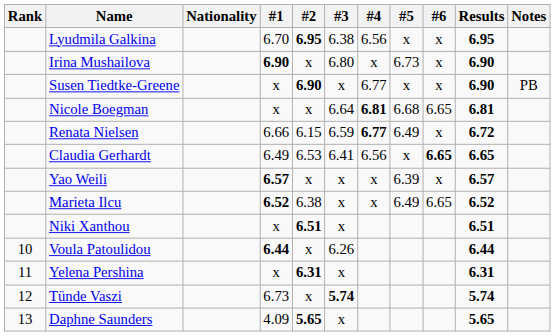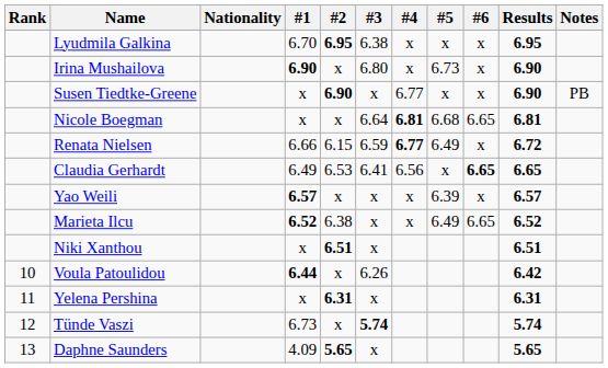Lyudmila Galkina | #4: 6.56 -> x
Voula Patoulidou | Results: 6.44 -> 6.42
